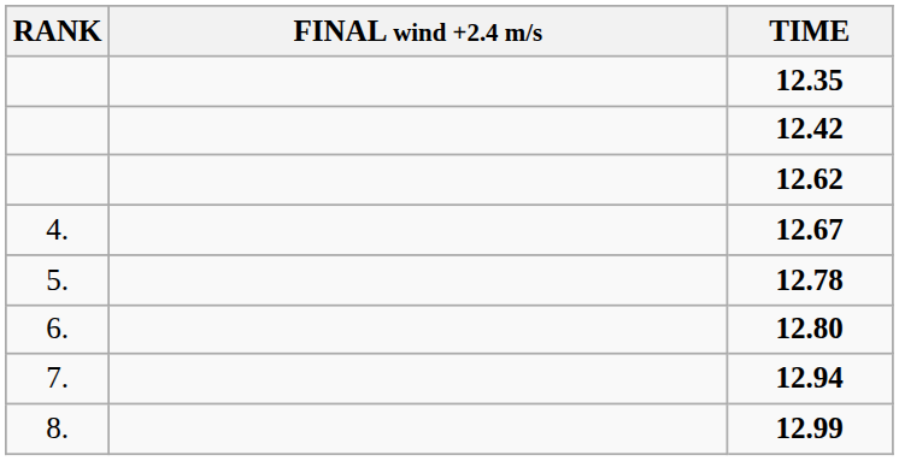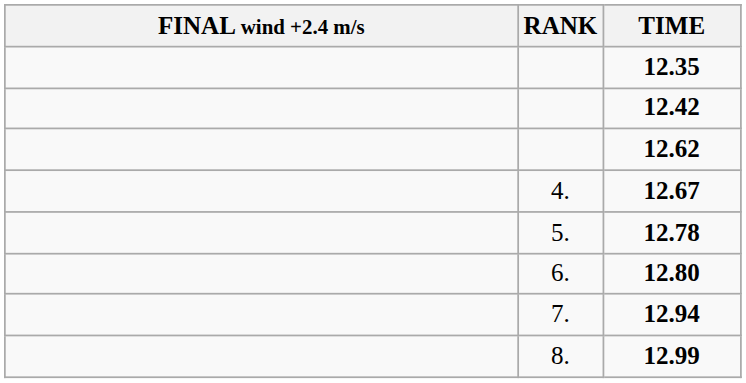columns swapped: RANK <-> FINAL wind +2.4 m/s
